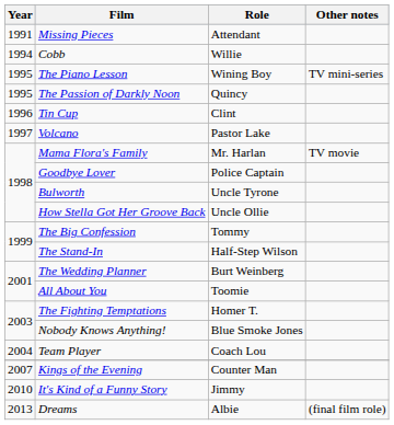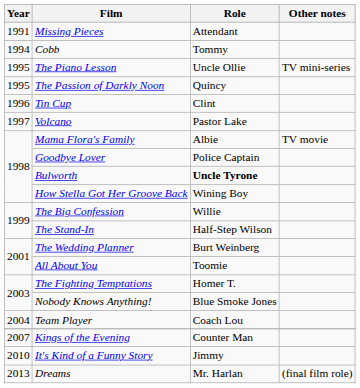Cobb | Role: Willie -> Tommy
The Piano Lesson | Role: Wining Boy -> Uncle Ollie
Mama Flora's Family | Role: Mr. Harlan -> Albie
Bulworth | Role: normal -> bold
How Stella Got Her Groove Back | Role: Uncle Ollie -> Wining Boy
The Big Confession | Role: Tommy -> Willie
Dreams | Role: Albie -> Mr. Harlan
